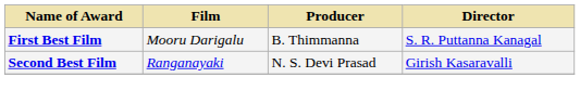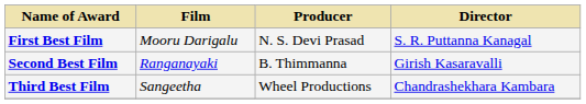First Best Film | Producer: B. Thimmanna -> N. S. Devi Prasad
Second Best Film | Producer: N. S. Devi Prasad -> B. Thimmanna
+ row: Third Best Film | Sangeetha | Wheel Productions | Chandrashekhara Kambara
